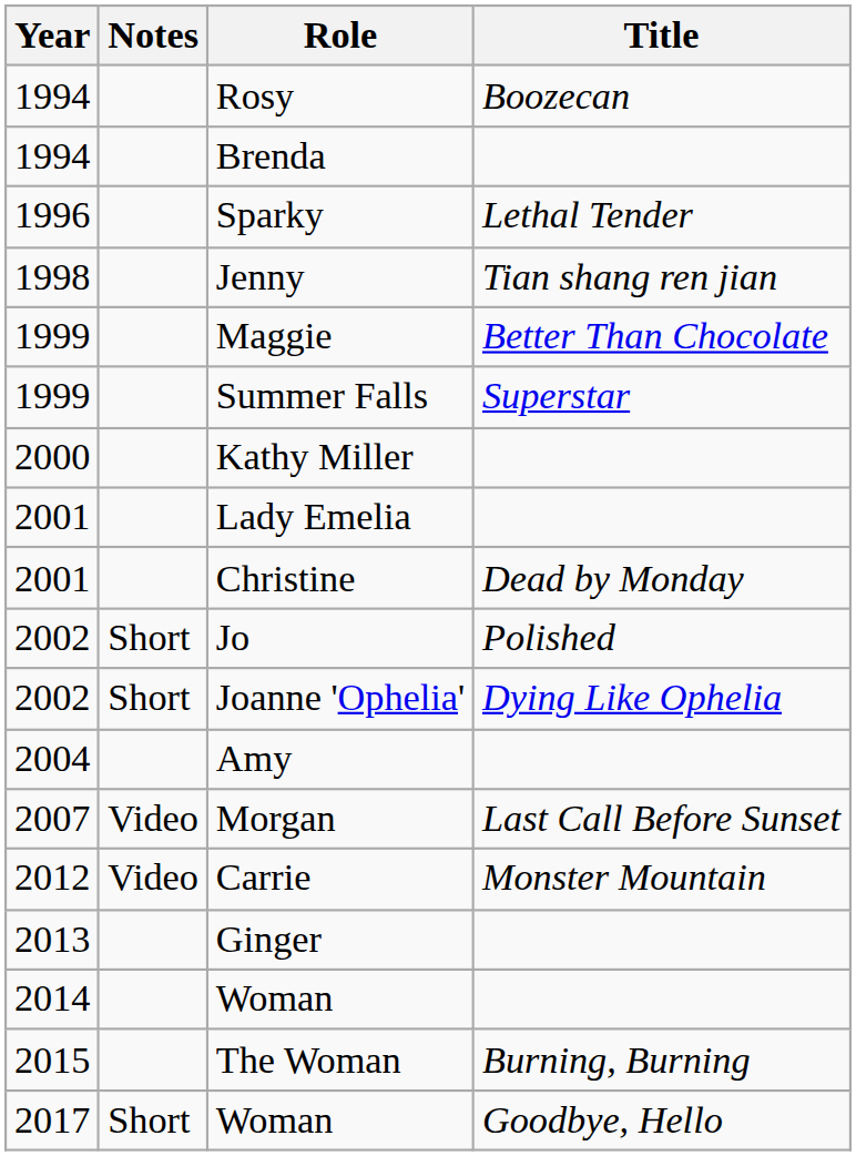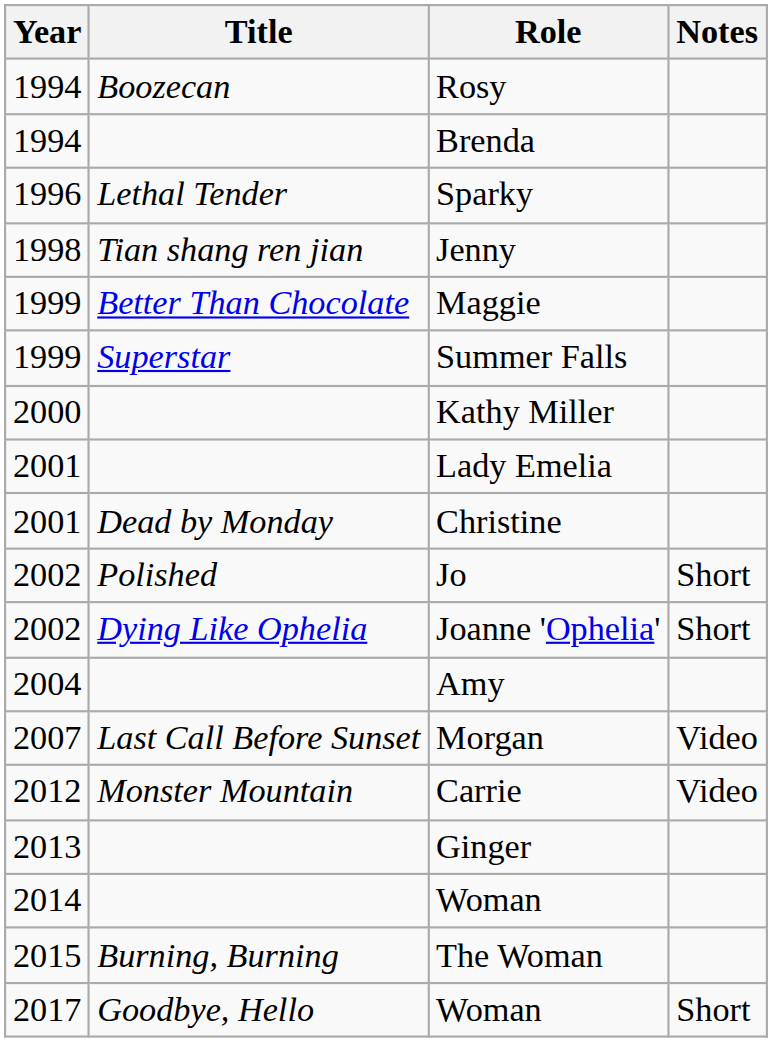columns swapped: Title <-> Notes
